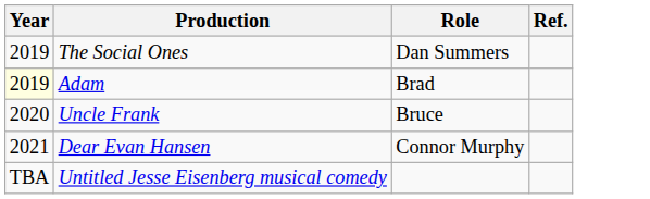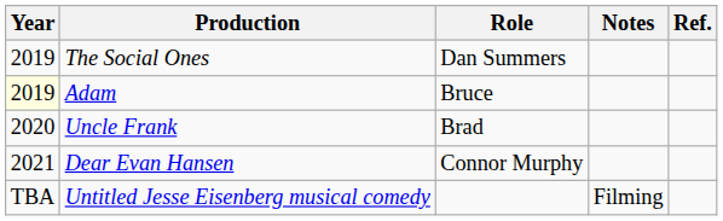+ column: Notes | Filming
Adam | Role: Brad -> Bruce
Uncle Frank | Role: Bruce -> Brad
